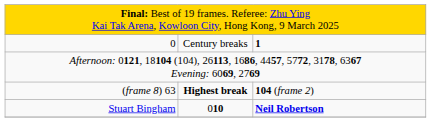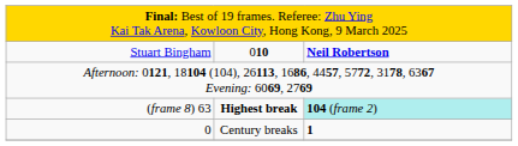rows swapped: Stuart Bingham <-> 0
(frame 8) 63 | column 3: no background -> paleturquoise background
